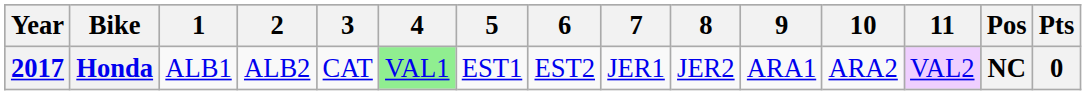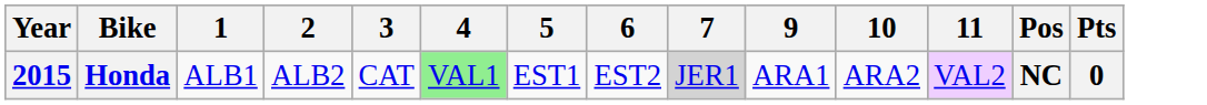- column: 8 | JER2
Honda | Year: 2017 -> 2015
Honda | 7: no background -> lightgrey background
